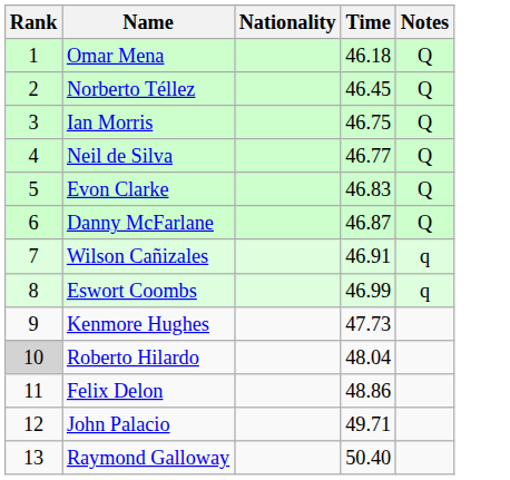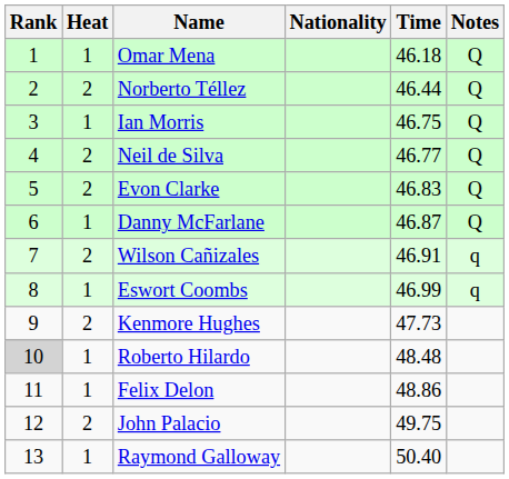+ column: Heat | 1 | 2 | 1 | 2 | 2 | 1 | 2 | 1 | 2 | 1 | 1 | 2 | 1
Norberto Téllez | Time: 46.45 -> 46.44
Roberto Hilardo | Time: 48.04 -> 48.48
John Palacio | Time: 49.71 -> 49.75
